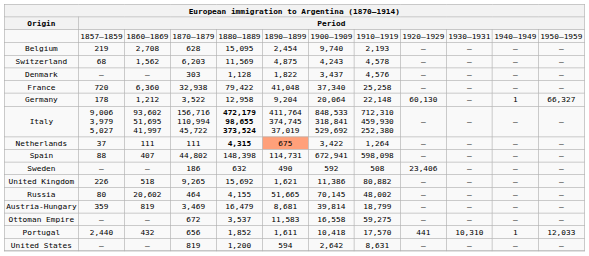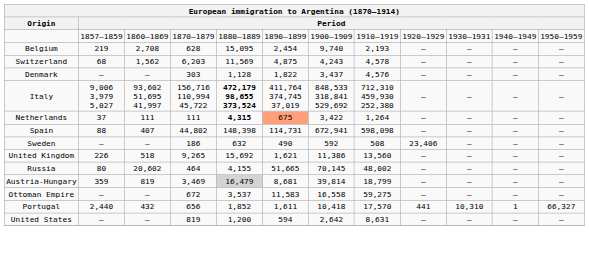- row: France | 720 | 6,360 | 32,938 | 79,422 | 41,048 | 37,340 | 25,258 | — | — | — | —
- row: Germany | 178 | 1,212 | 3,522 | 12,958 | 9,204 | 20,064 | 22,148 | 60,130 | — | 1 | 66,327
United Kingdom | column 8: 80,882 -> 13,560
Austria-Hungary | column 5: no background -> lightgrey background
Portugal | column 12: 12,033 -> 66,327
